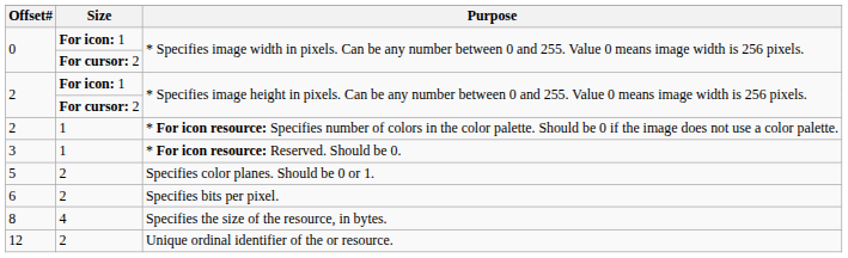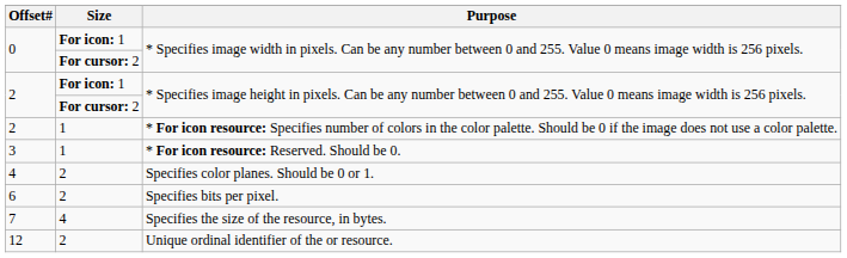Specifies color planes. Should be 0 or 1. | Offset#: 5 -> 4
Specifies the size of the resource, in bytes. | Offset#: 8 -> 7
